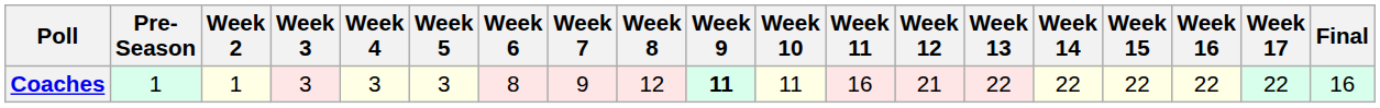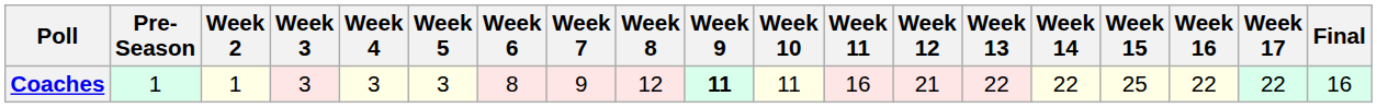Coaches | Week 15: 22 -> 25
